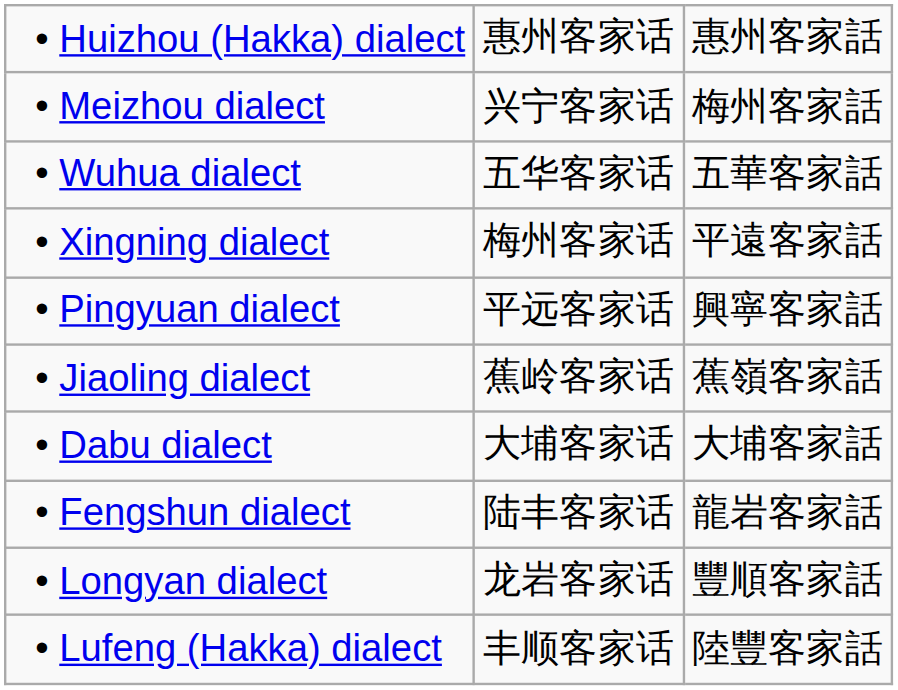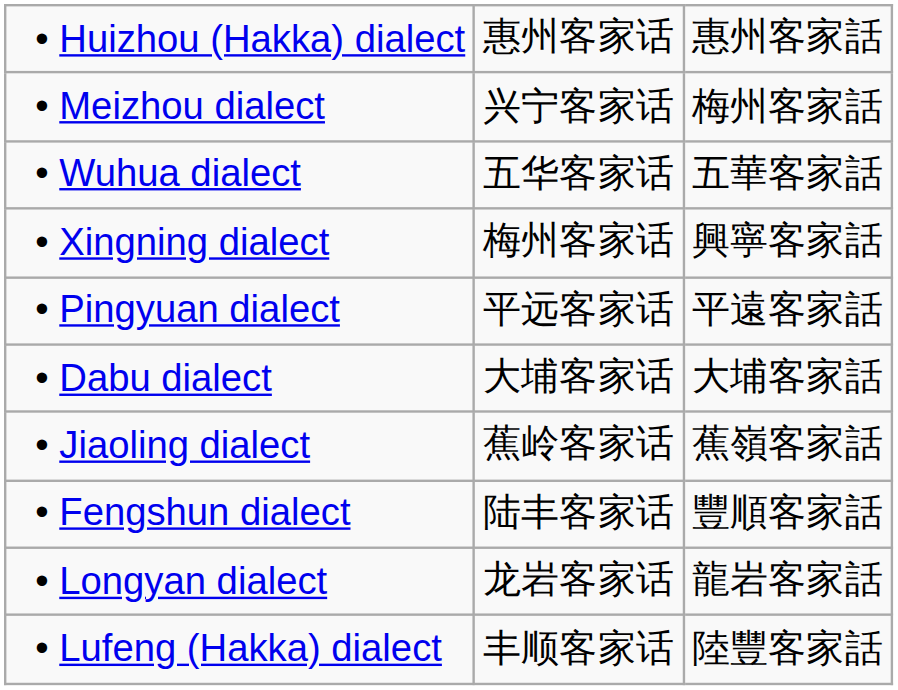• Xingning dialect | column 3: 平遠客家話 -> 興寧客家話
• Pingyuan dialect | column 3: 興寧客家話 -> 平遠客家話
rows swapped: • Jiaoling dialect <-> • Dabu dialect
• Fengshun dialect | column 3: 龍岩客家話 -> 豐順客家話
• Longyan dialect | column 3: 豐順客家話 -> 龍岩客家話
